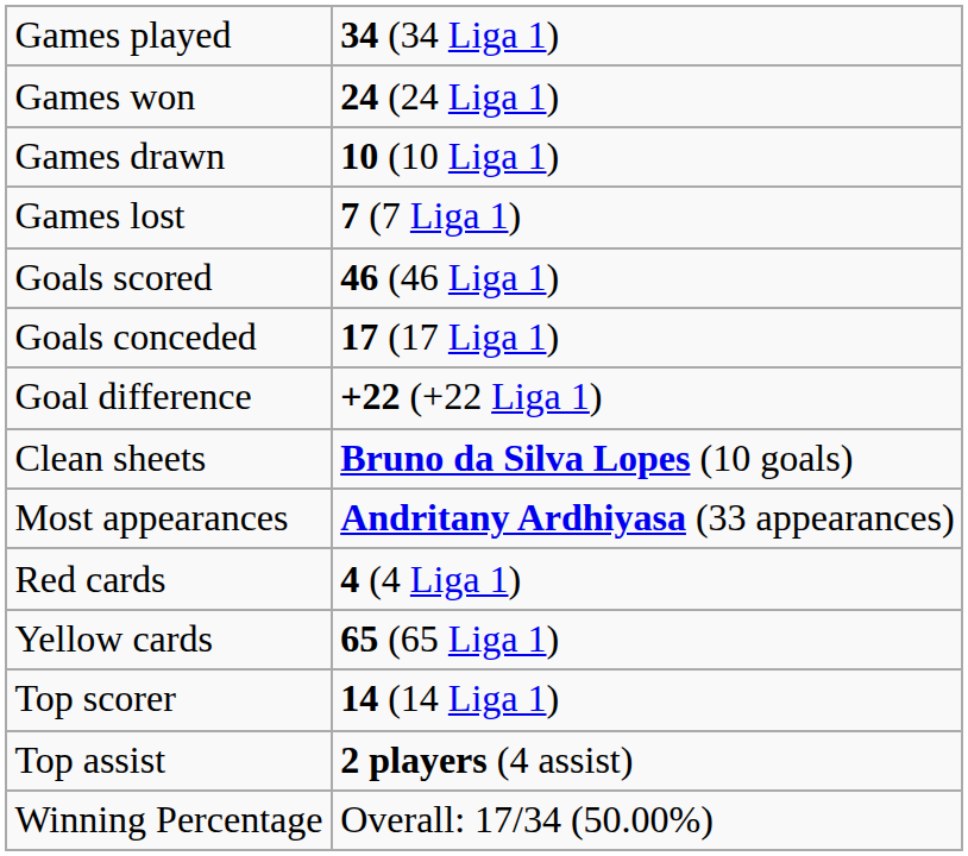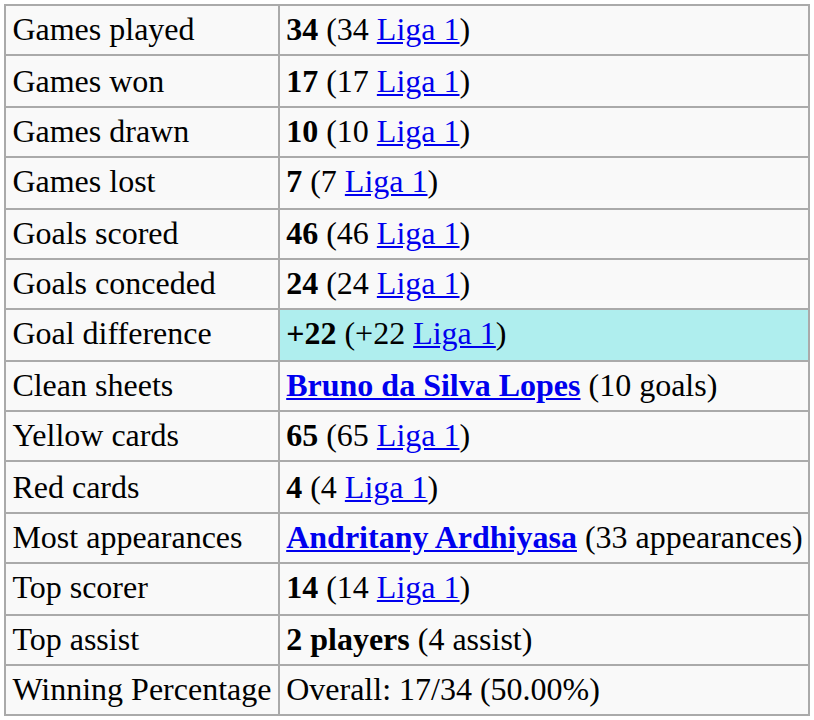Games won | column 2: 24 (24 Liga 1) -> 17 (17 Liga 1)
Goals conceded | column 2: 17 (17 Liga 1) -> 24 (24 Liga 1)
Goal difference | column 2: no background -> paleturquoise background
rows swapped: Yellow cards <-> Most appearances
